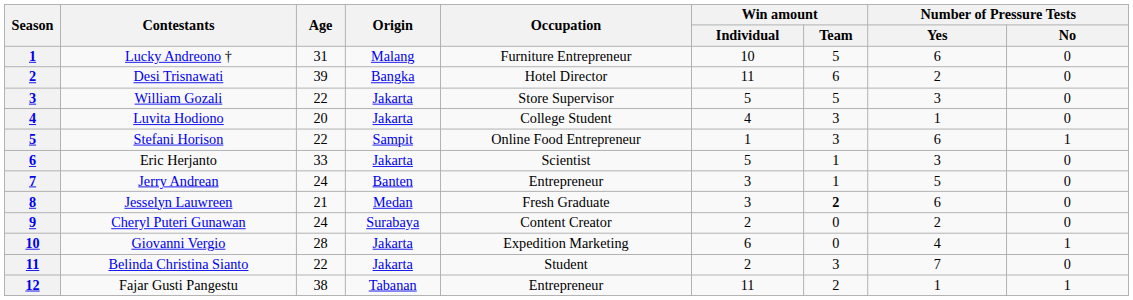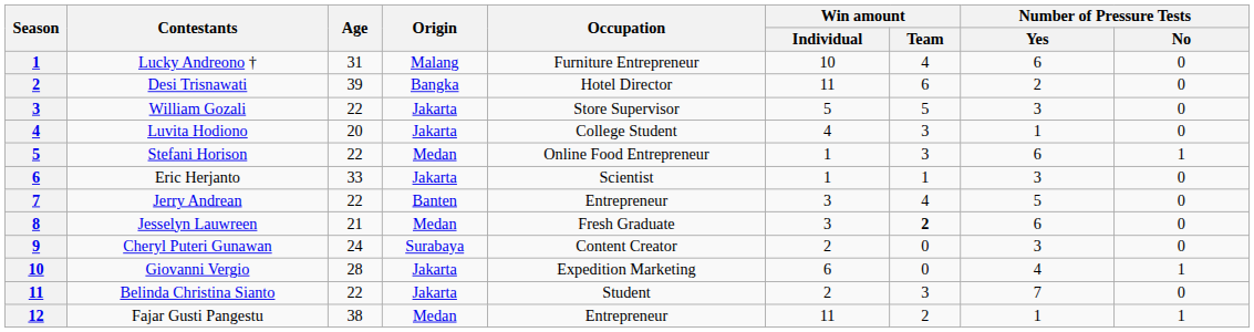Lucky Andreono † | Win amount / Team: 5 -> 4
Stefani Horison | Origin: Sampit -> Medan
Eric Herjanto | Win amount / Individual: 5 -> 1
Jerry Andrean | Age: 24 -> 22
Jerry Andrean | Win amount / Team: 1 -> 4
Cheryl Puteri Gunawan | Number of Pressure Tests / Yes: 2 -> 3
Fajar Gusti Pangestu | Origin: Tabanan -> Medan
